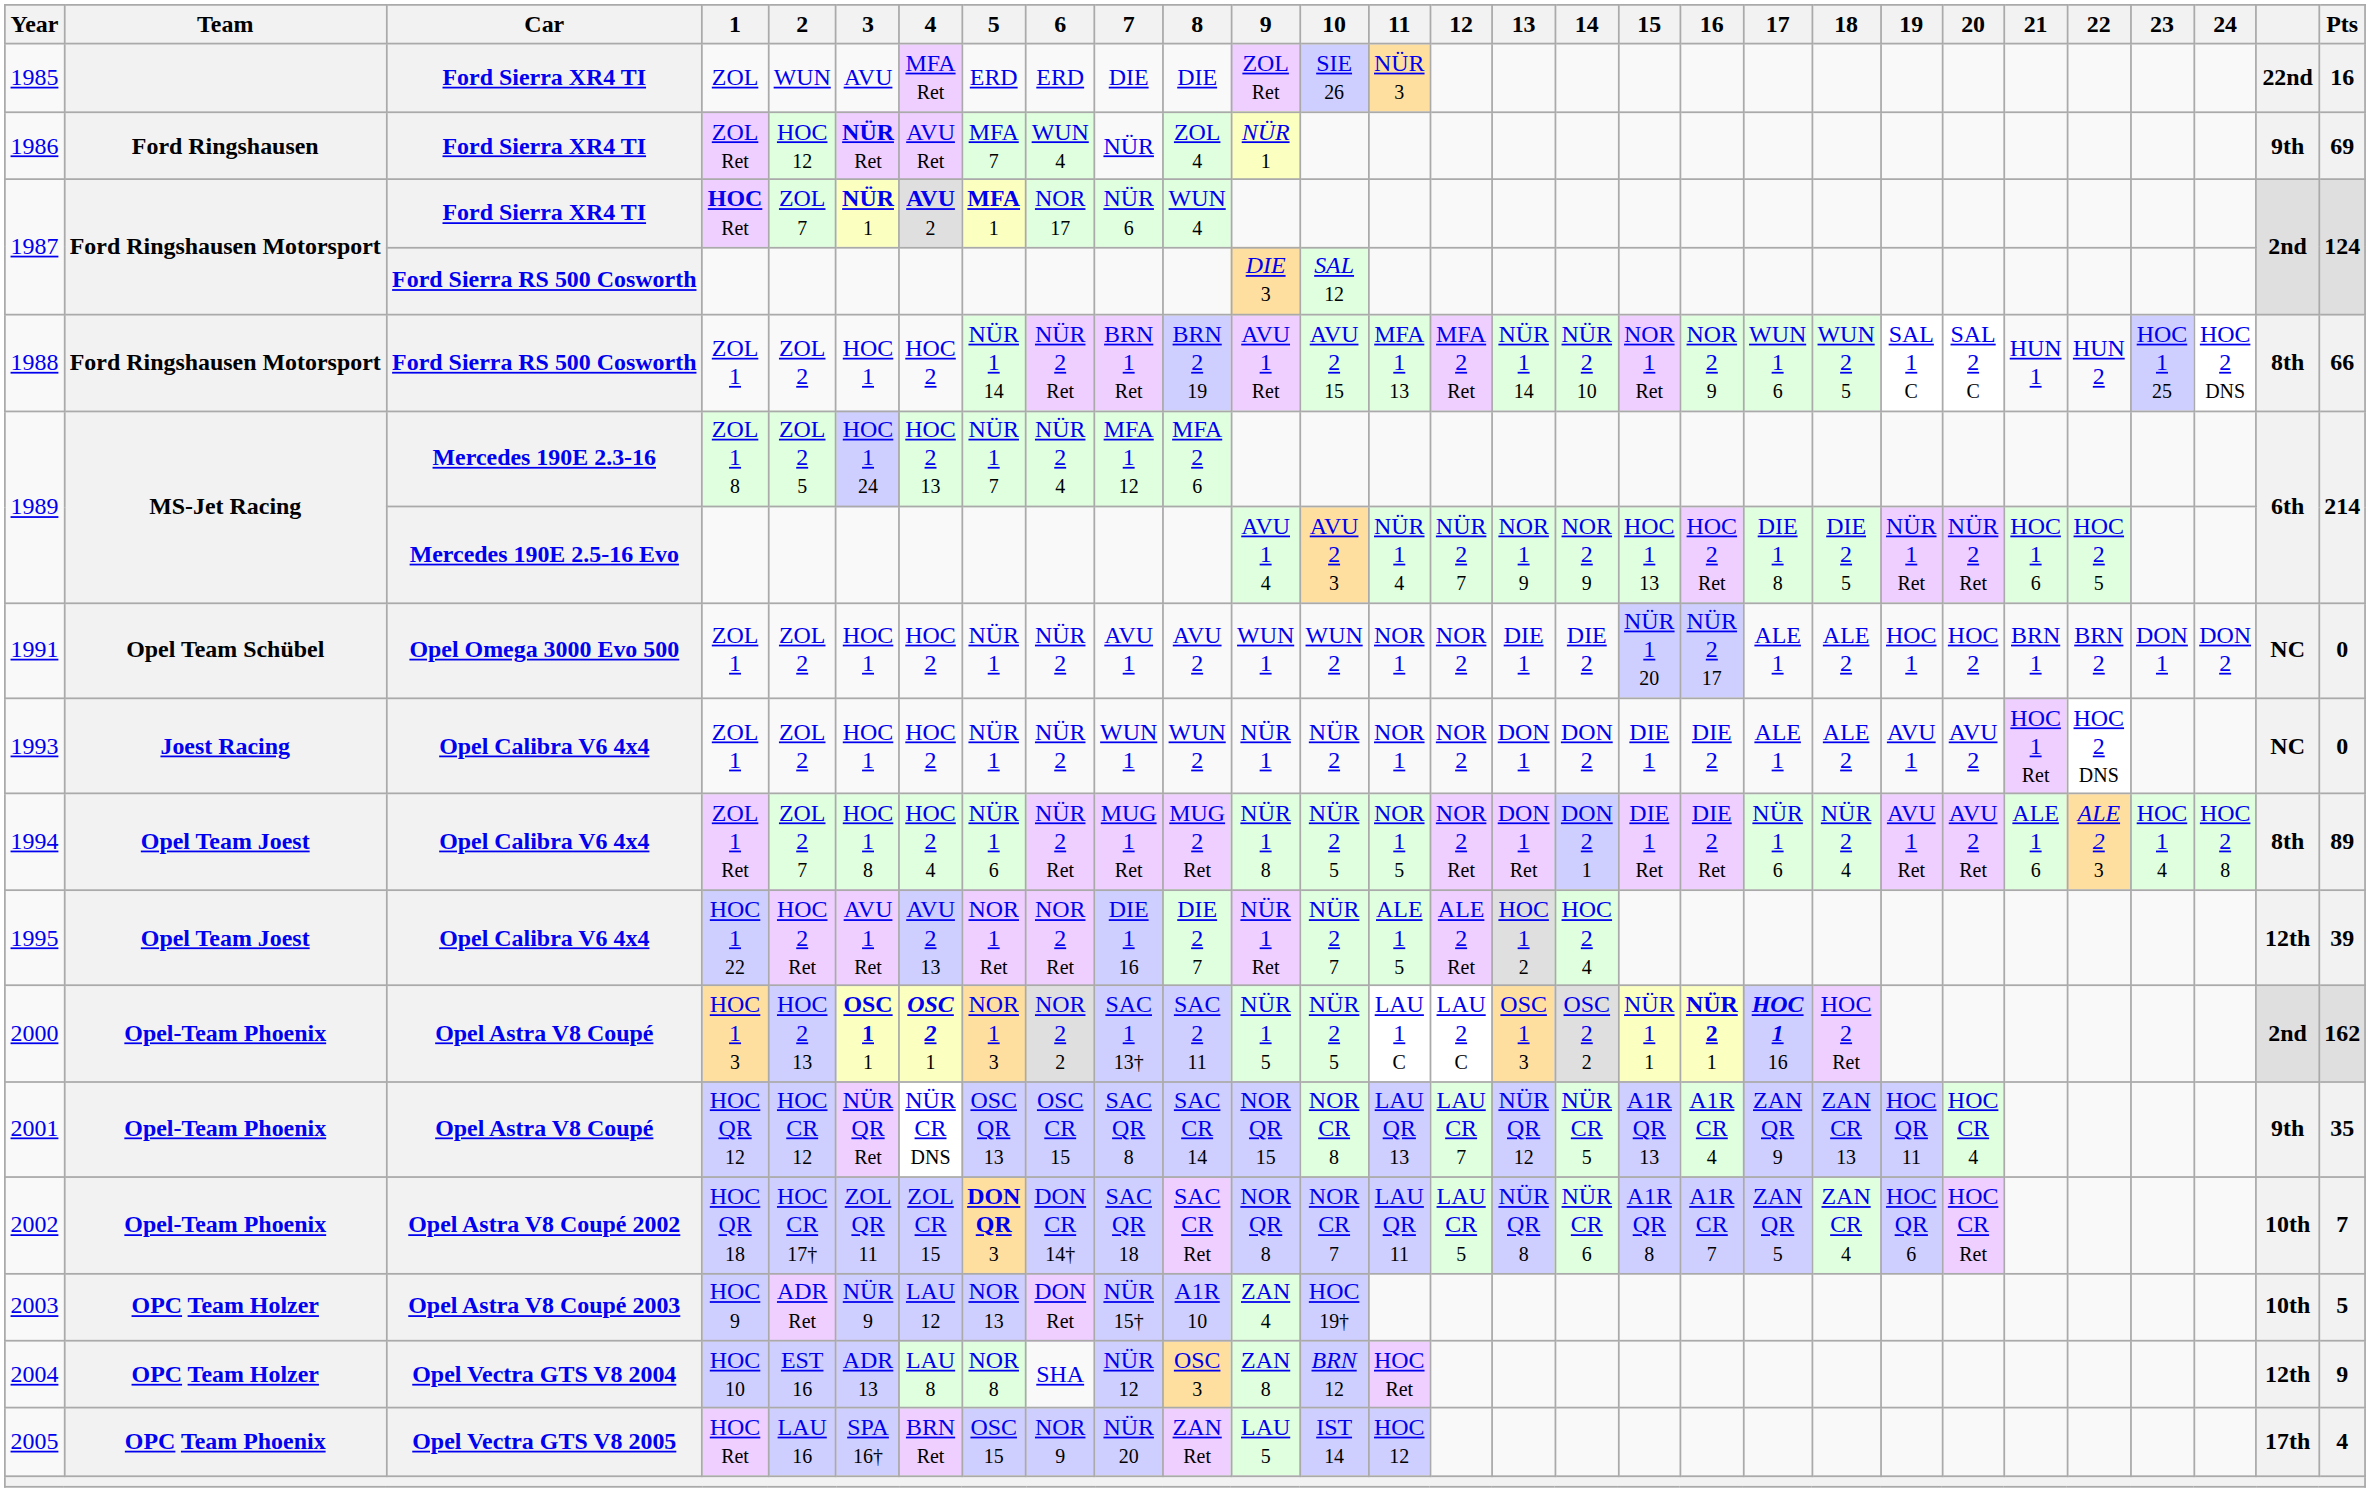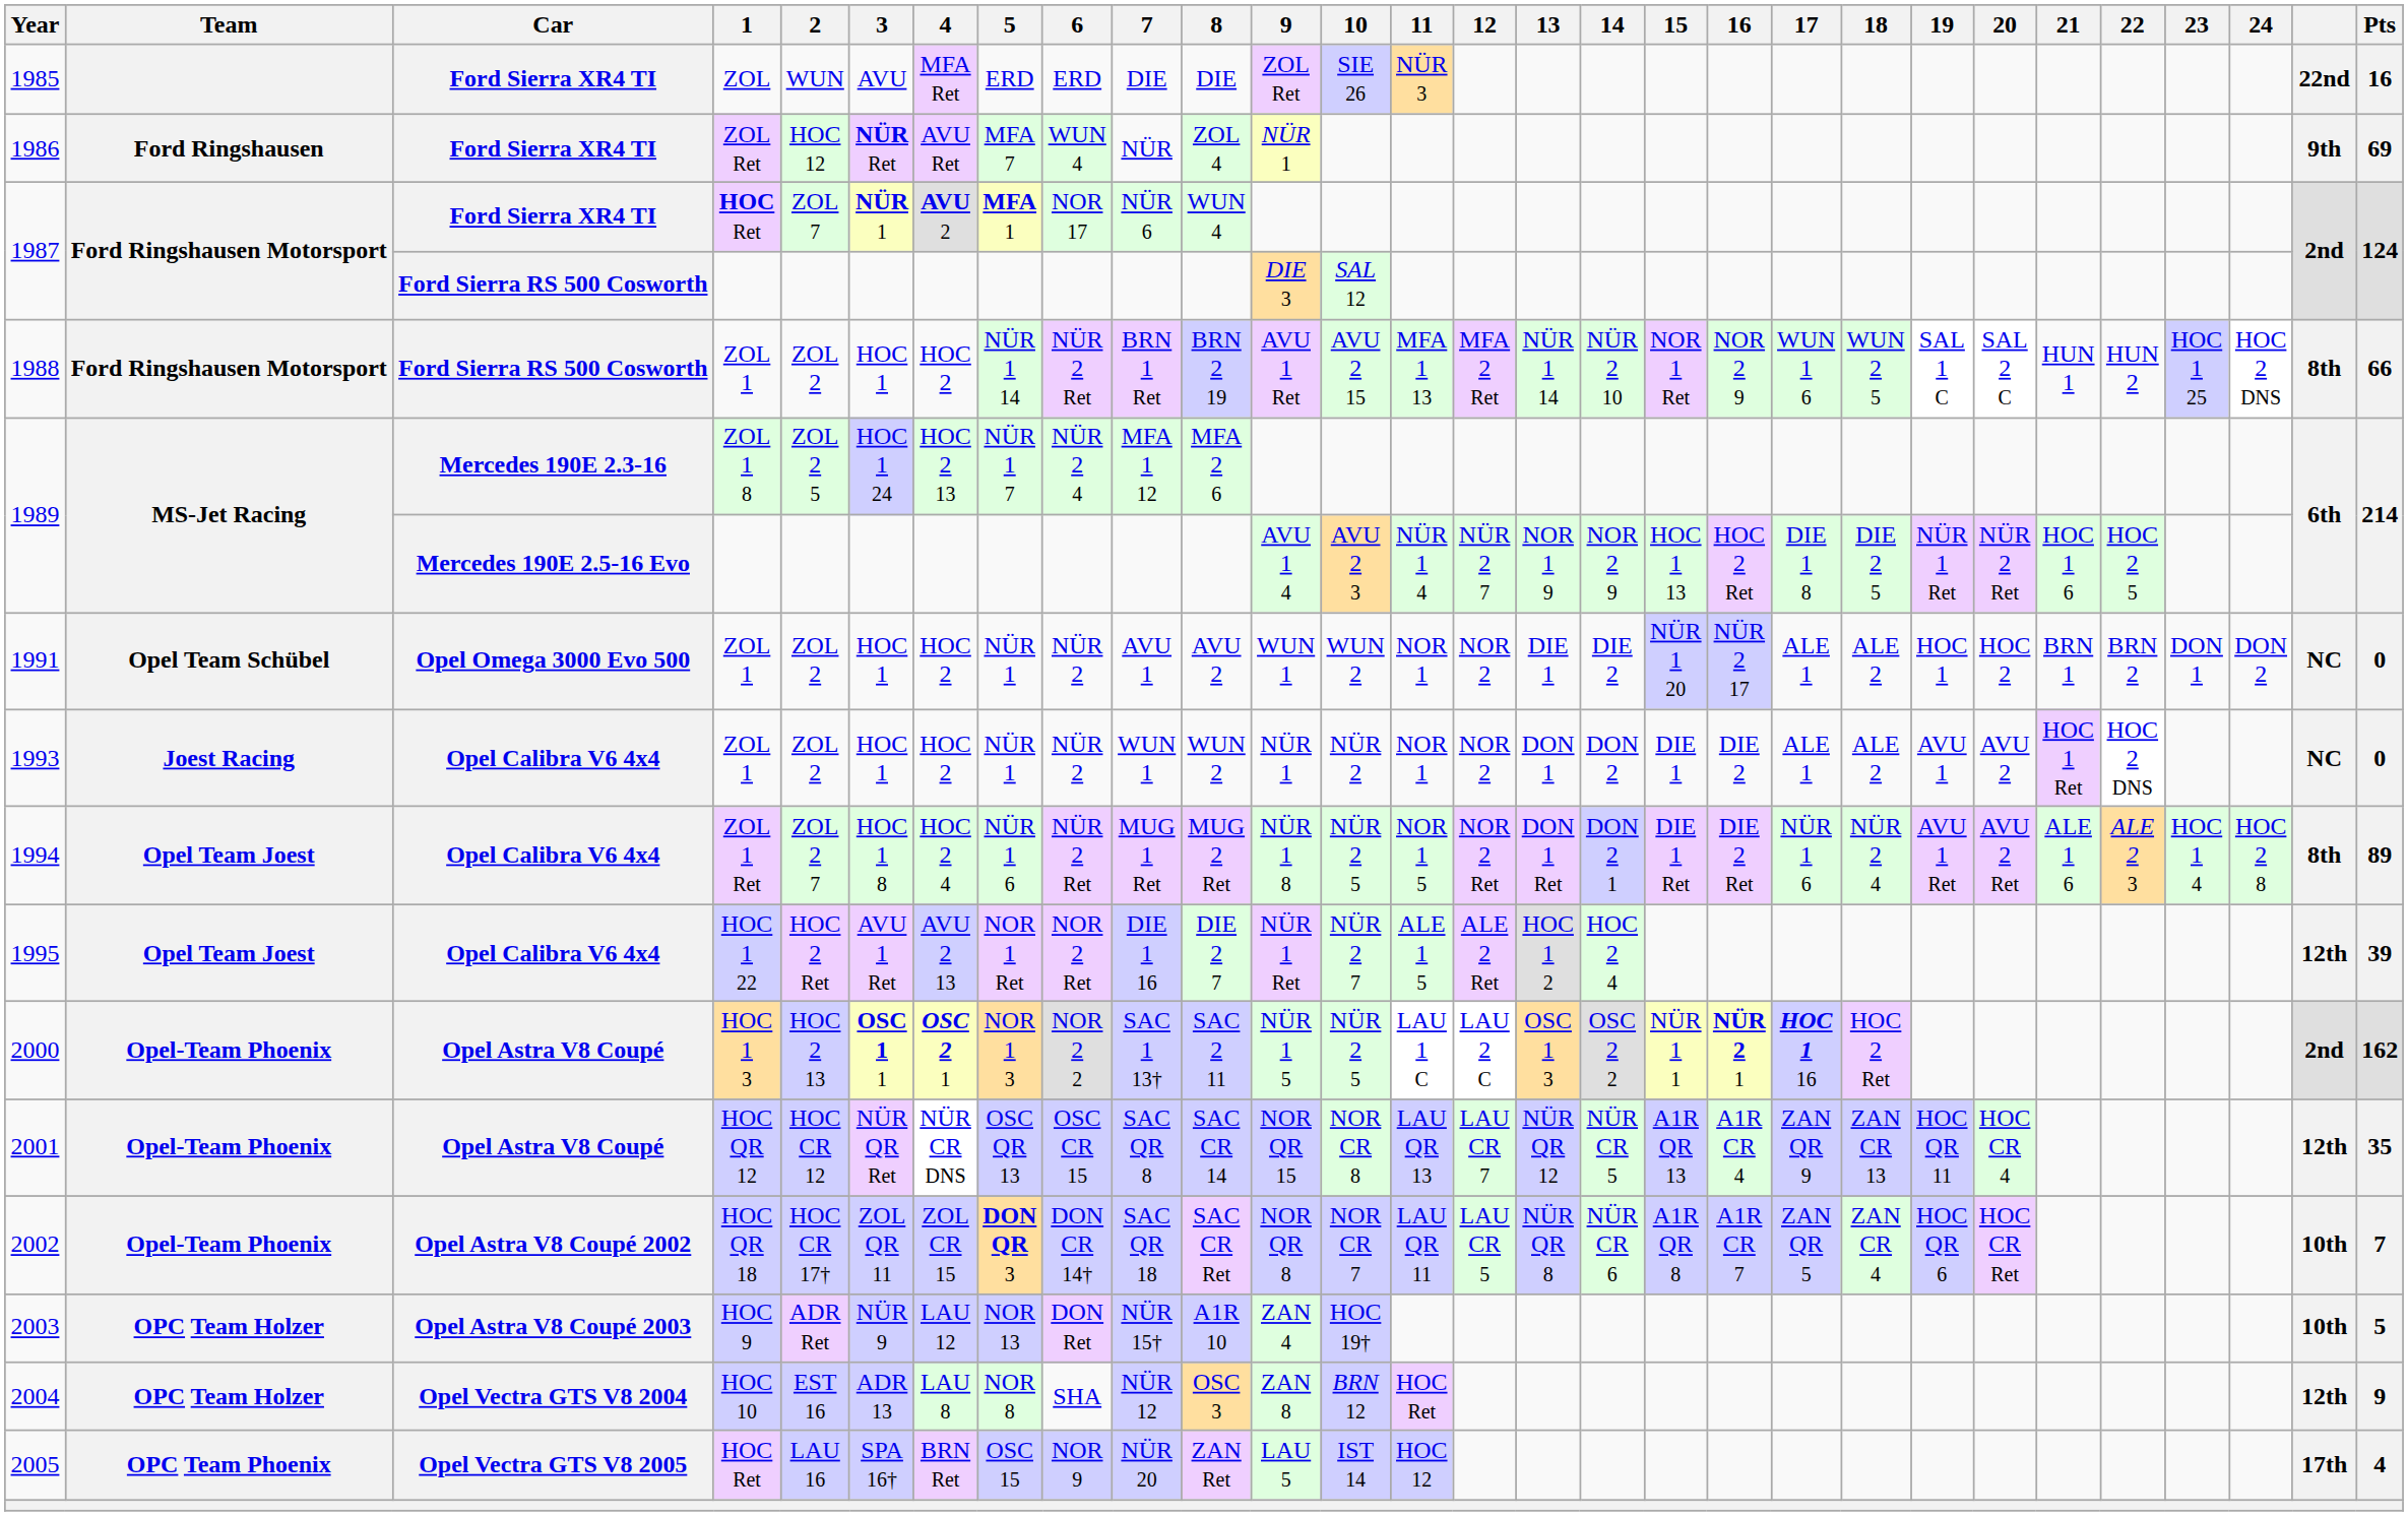2001 | column 28: 9th -> 12th
